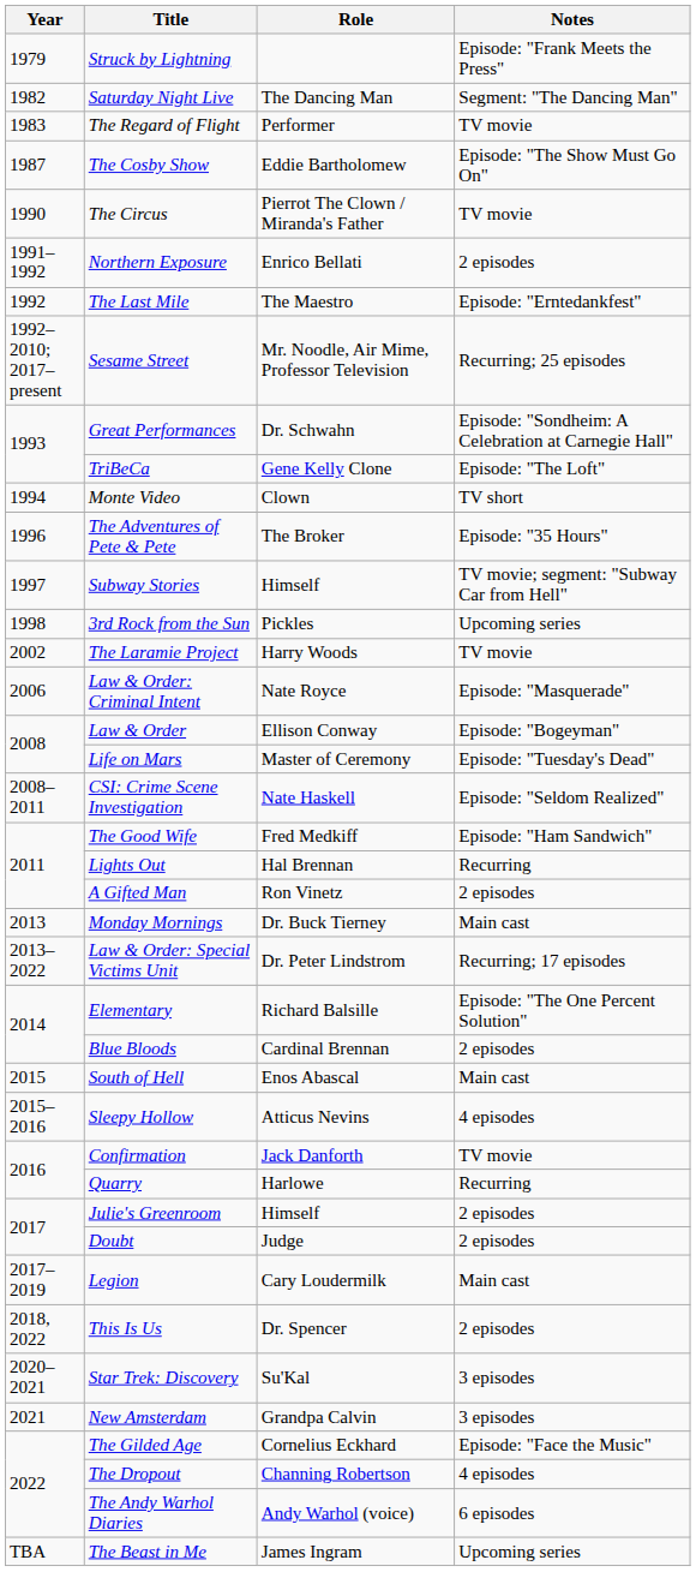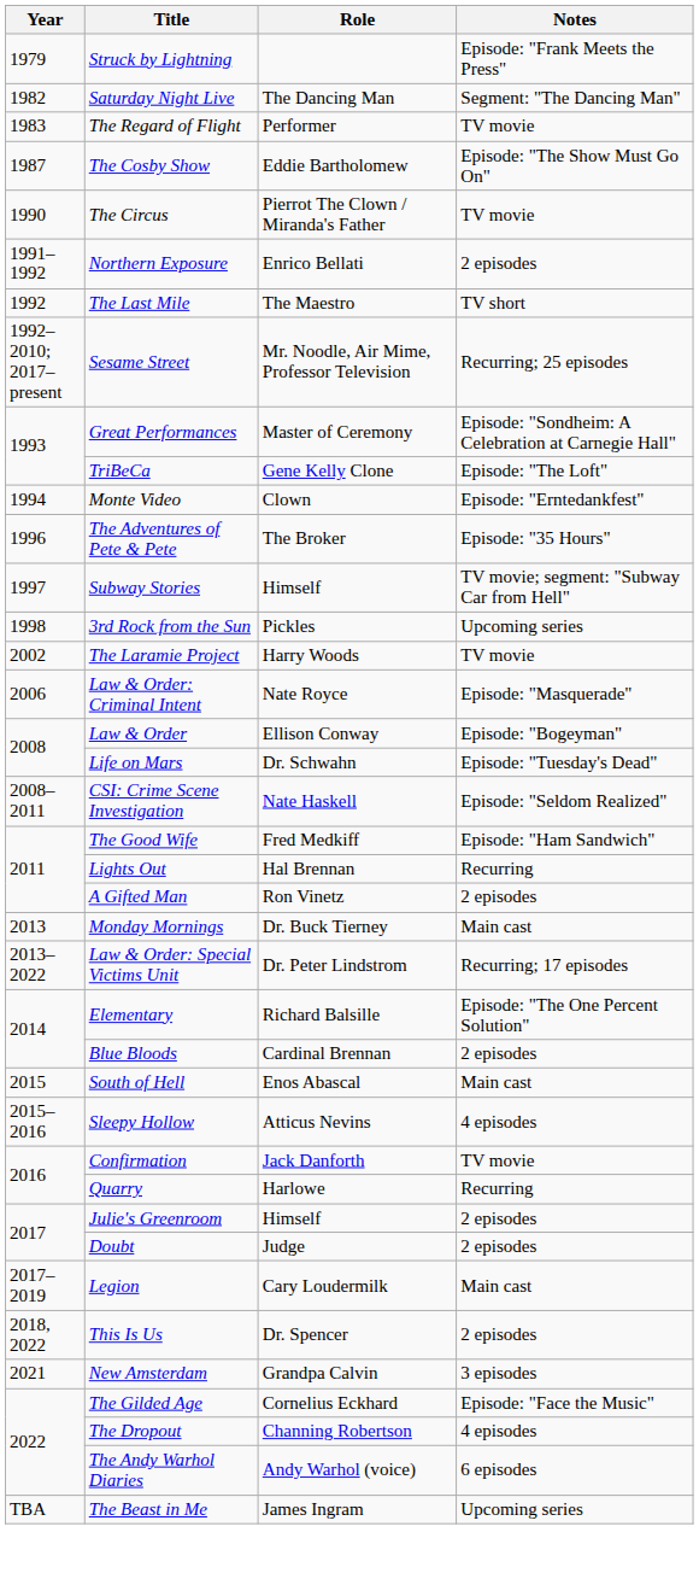The Last Mile | Notes: Episode: "Erntedankfest" -> TV short
Great Performances | Role: Dr. Schwahn -> Master of Ceremony
Monte Video | Notes: TV short -> Episode: "Erntedankfest"
Life on Mars | Role: Master of Ceremony -> Dr. Schwahn
- row: 2020–2021 | Star Trek: Discovery | Su'Kal | 3 episodes
